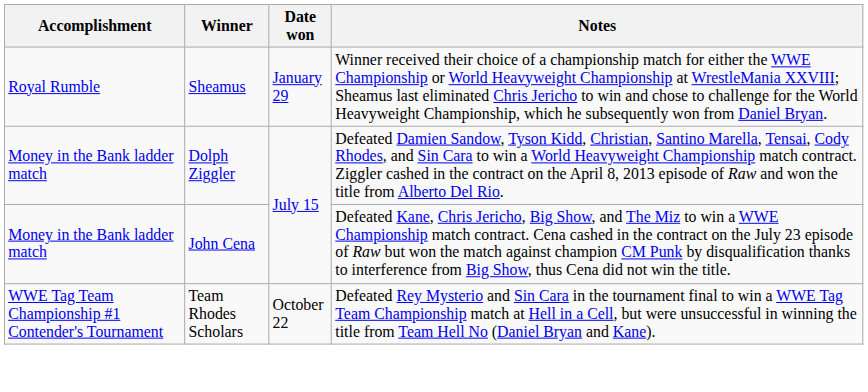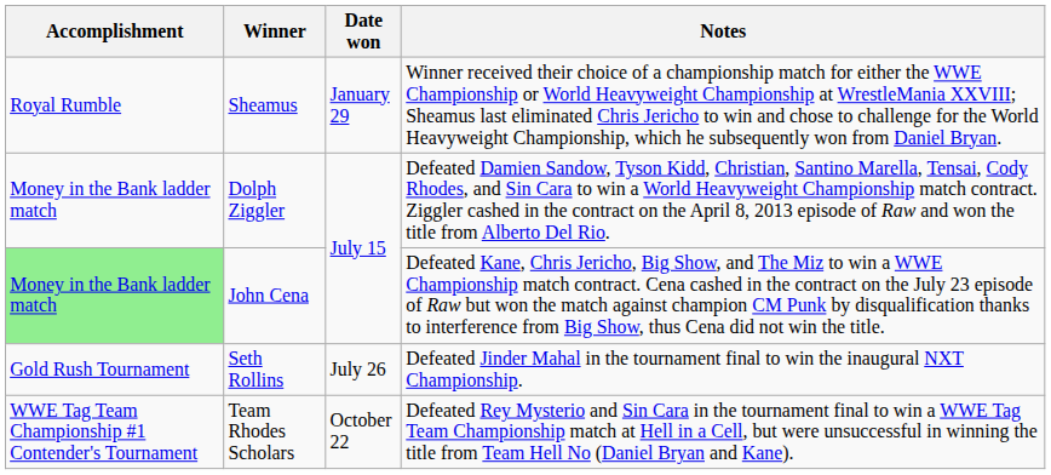John Cena | Accomplishment: no background -> lightgreen background
+ row: Gold Rush Tournament | Seth Rollins | July 26 | Defeated Jinder Mahal in the tournament final to win the inaugural NXT Championship.
